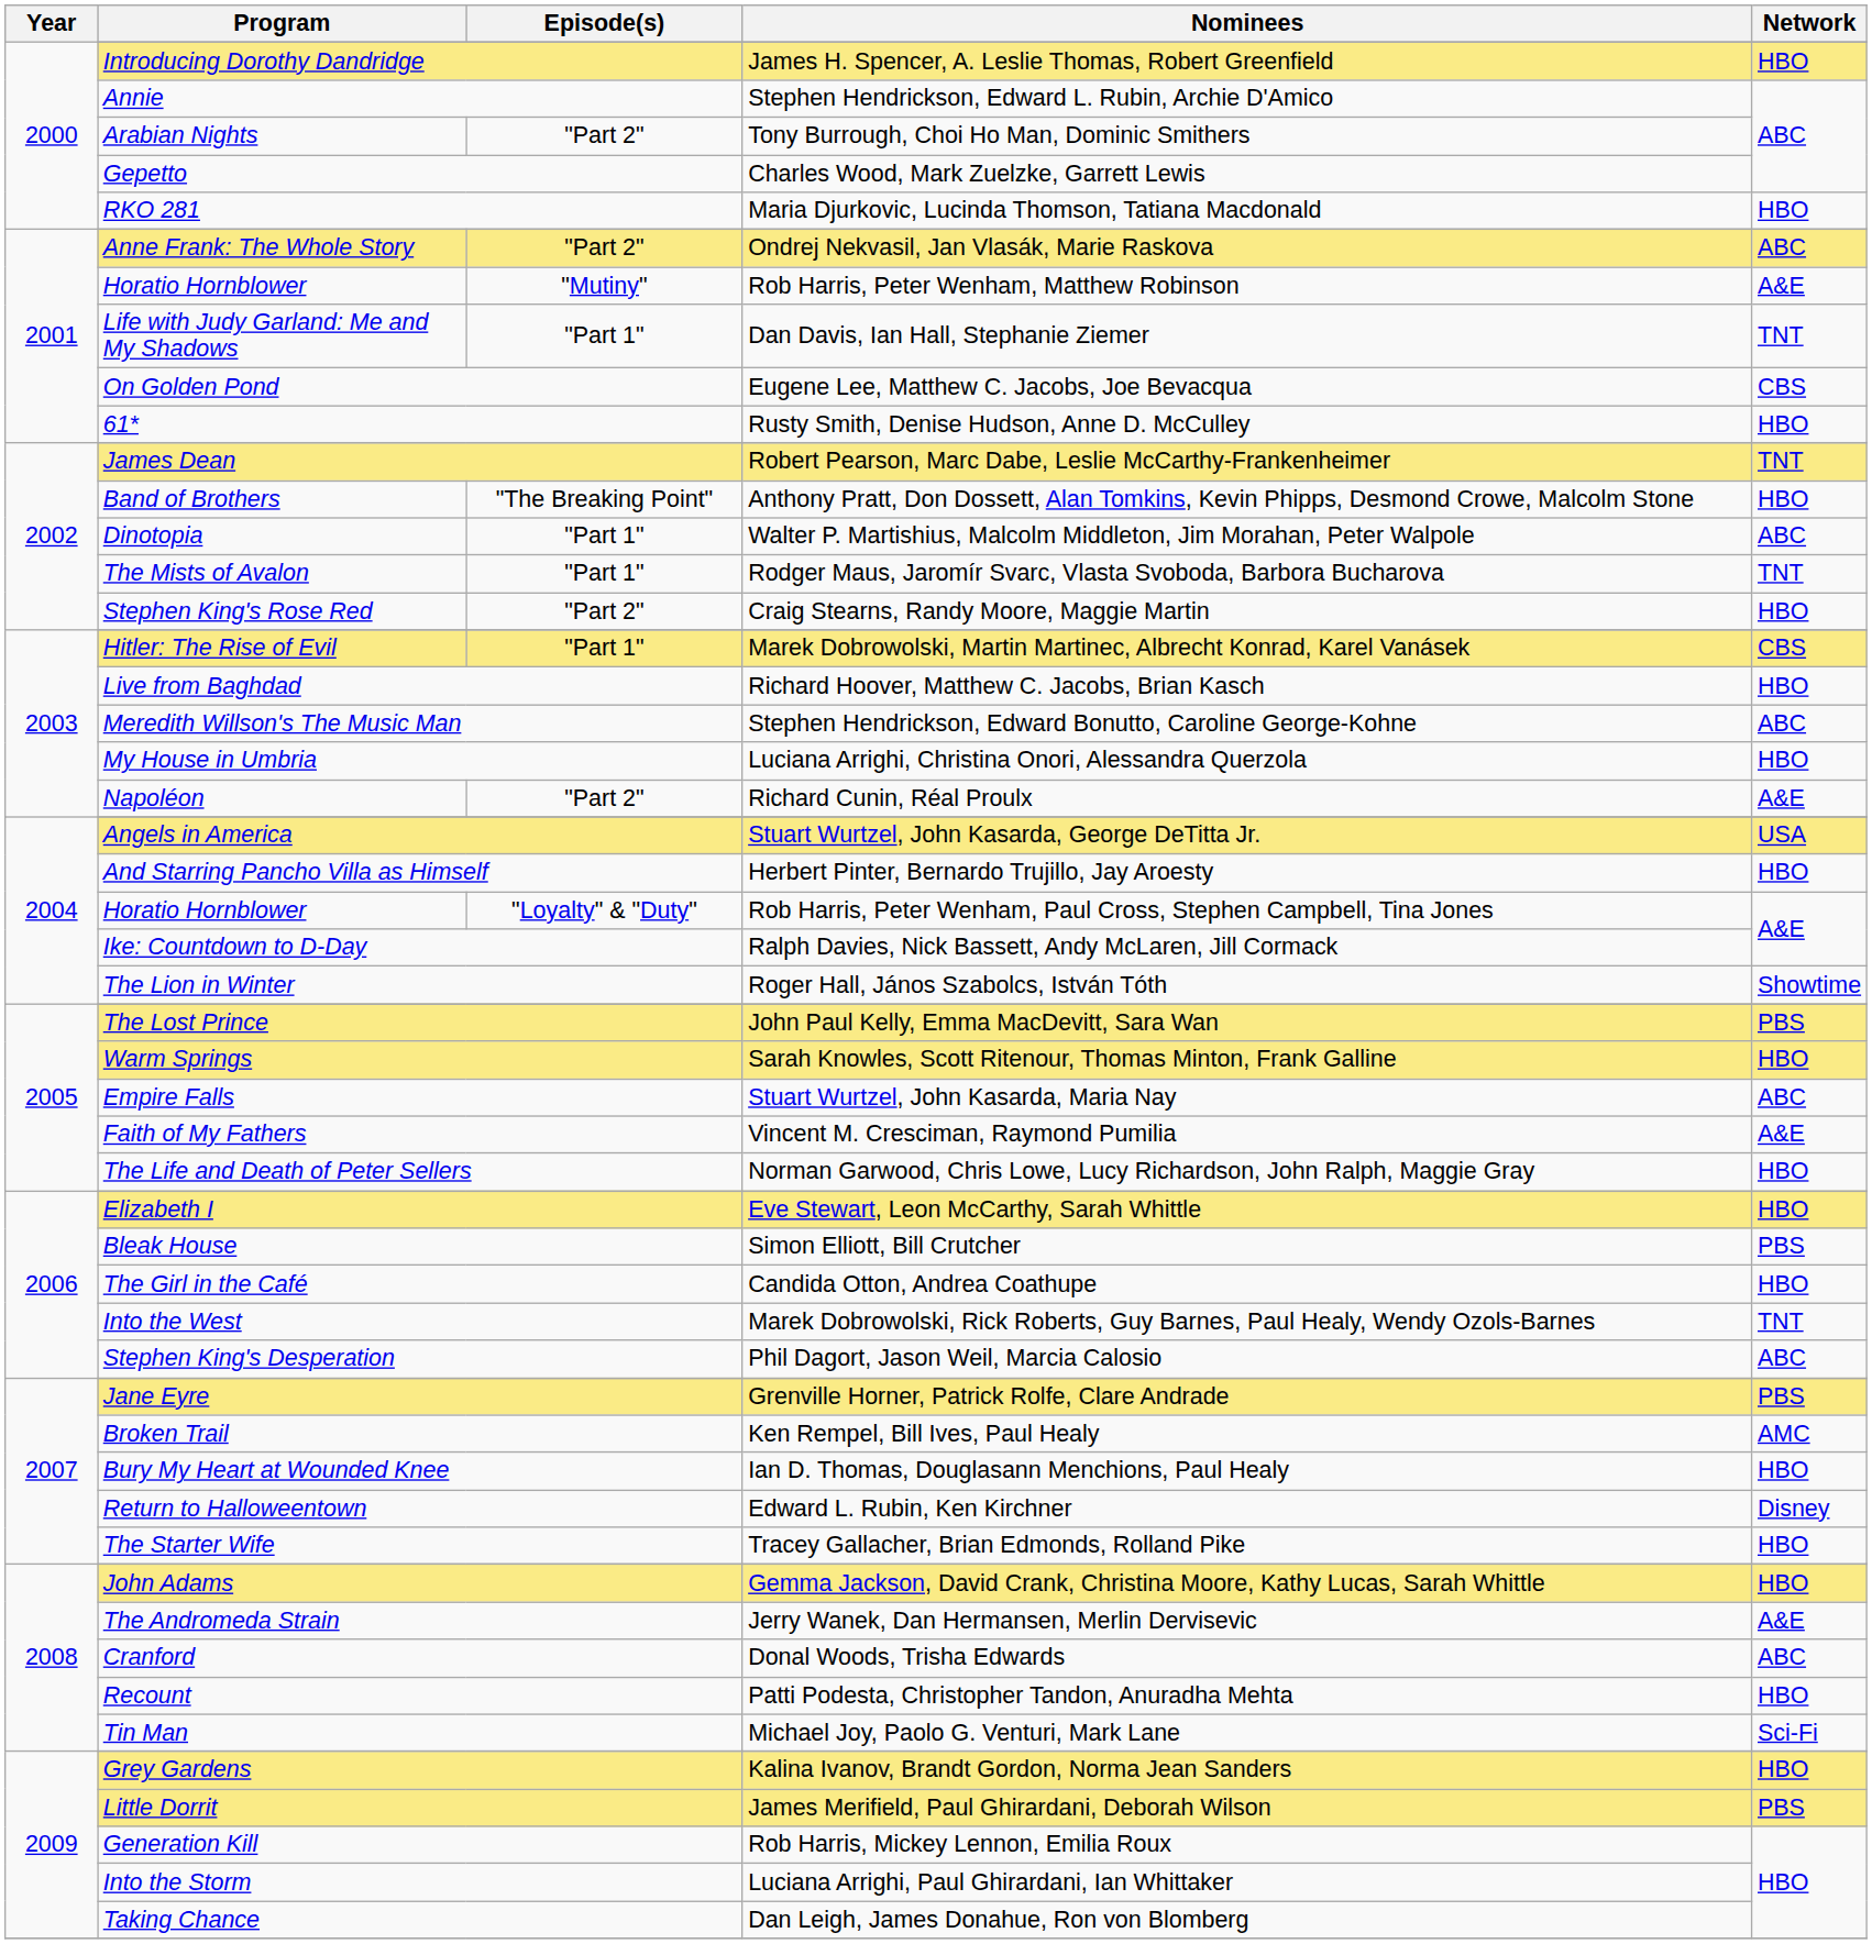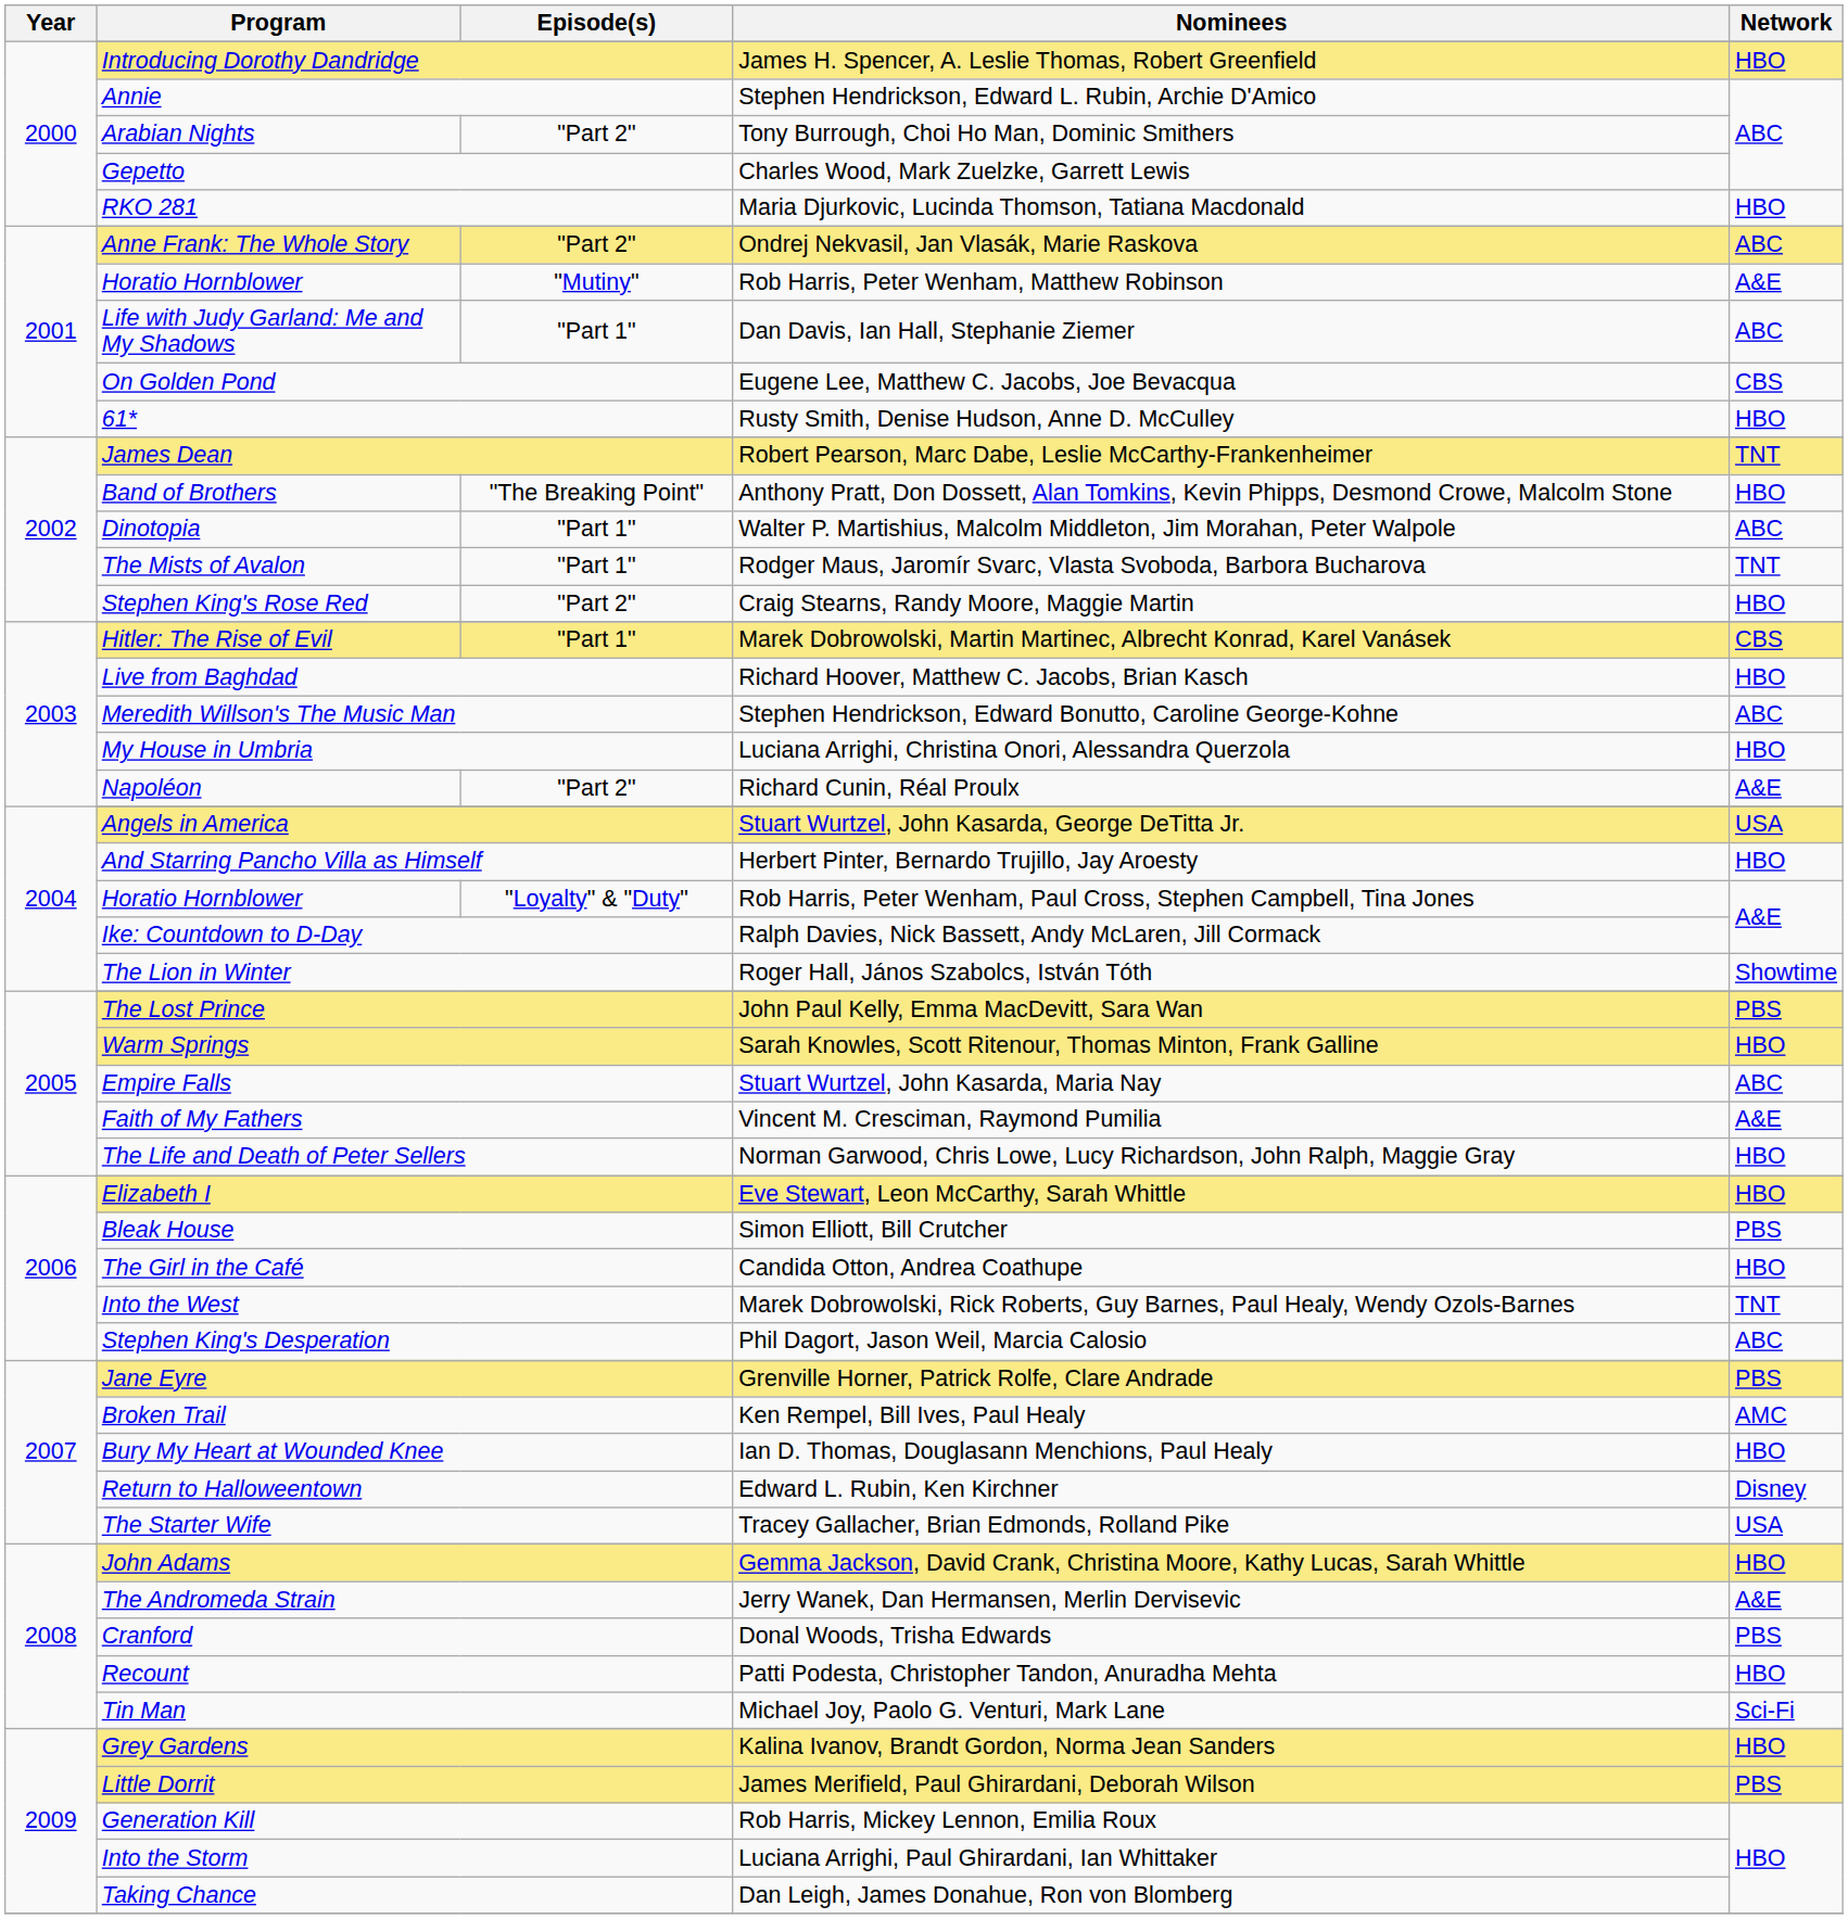Dan Davis, Ian Hall, Stephanie Ziemer | Network: TNT -> ABC
Tracey Gallacher, Brian Edmonds, Rolland Pike | Network: HBO -> USA
Donal Woods, Trisha Edwards | Network: ABC -> PBS
